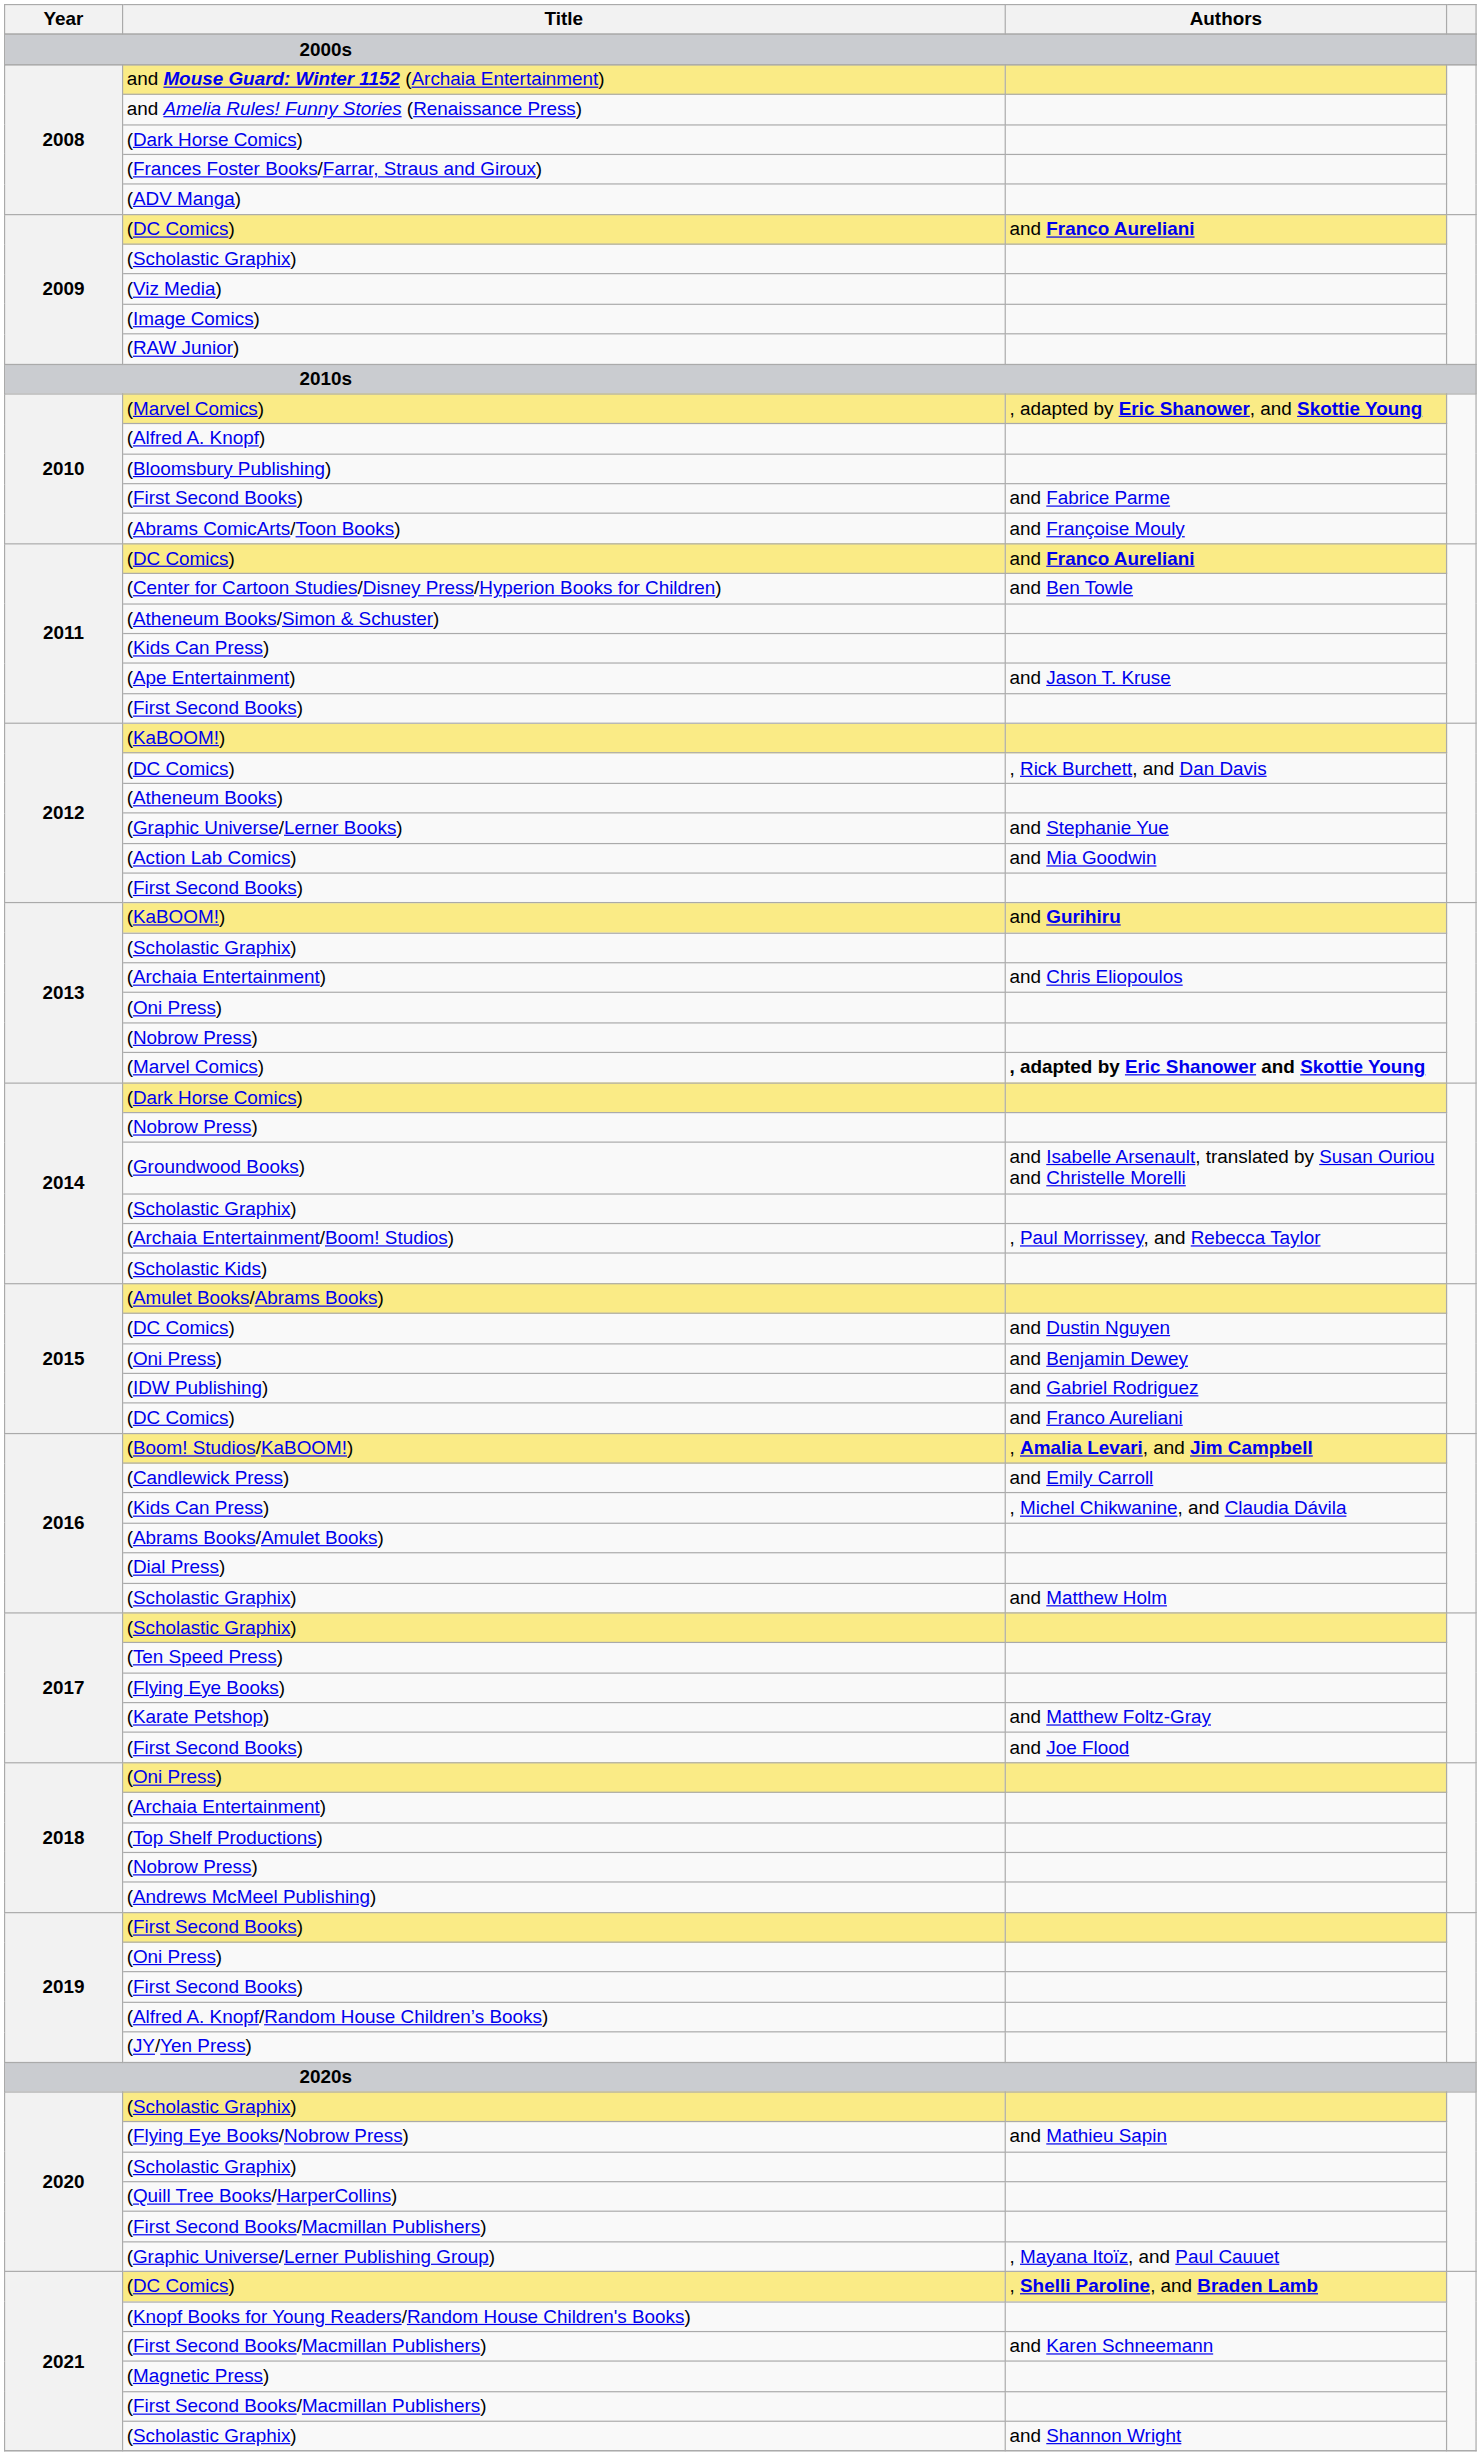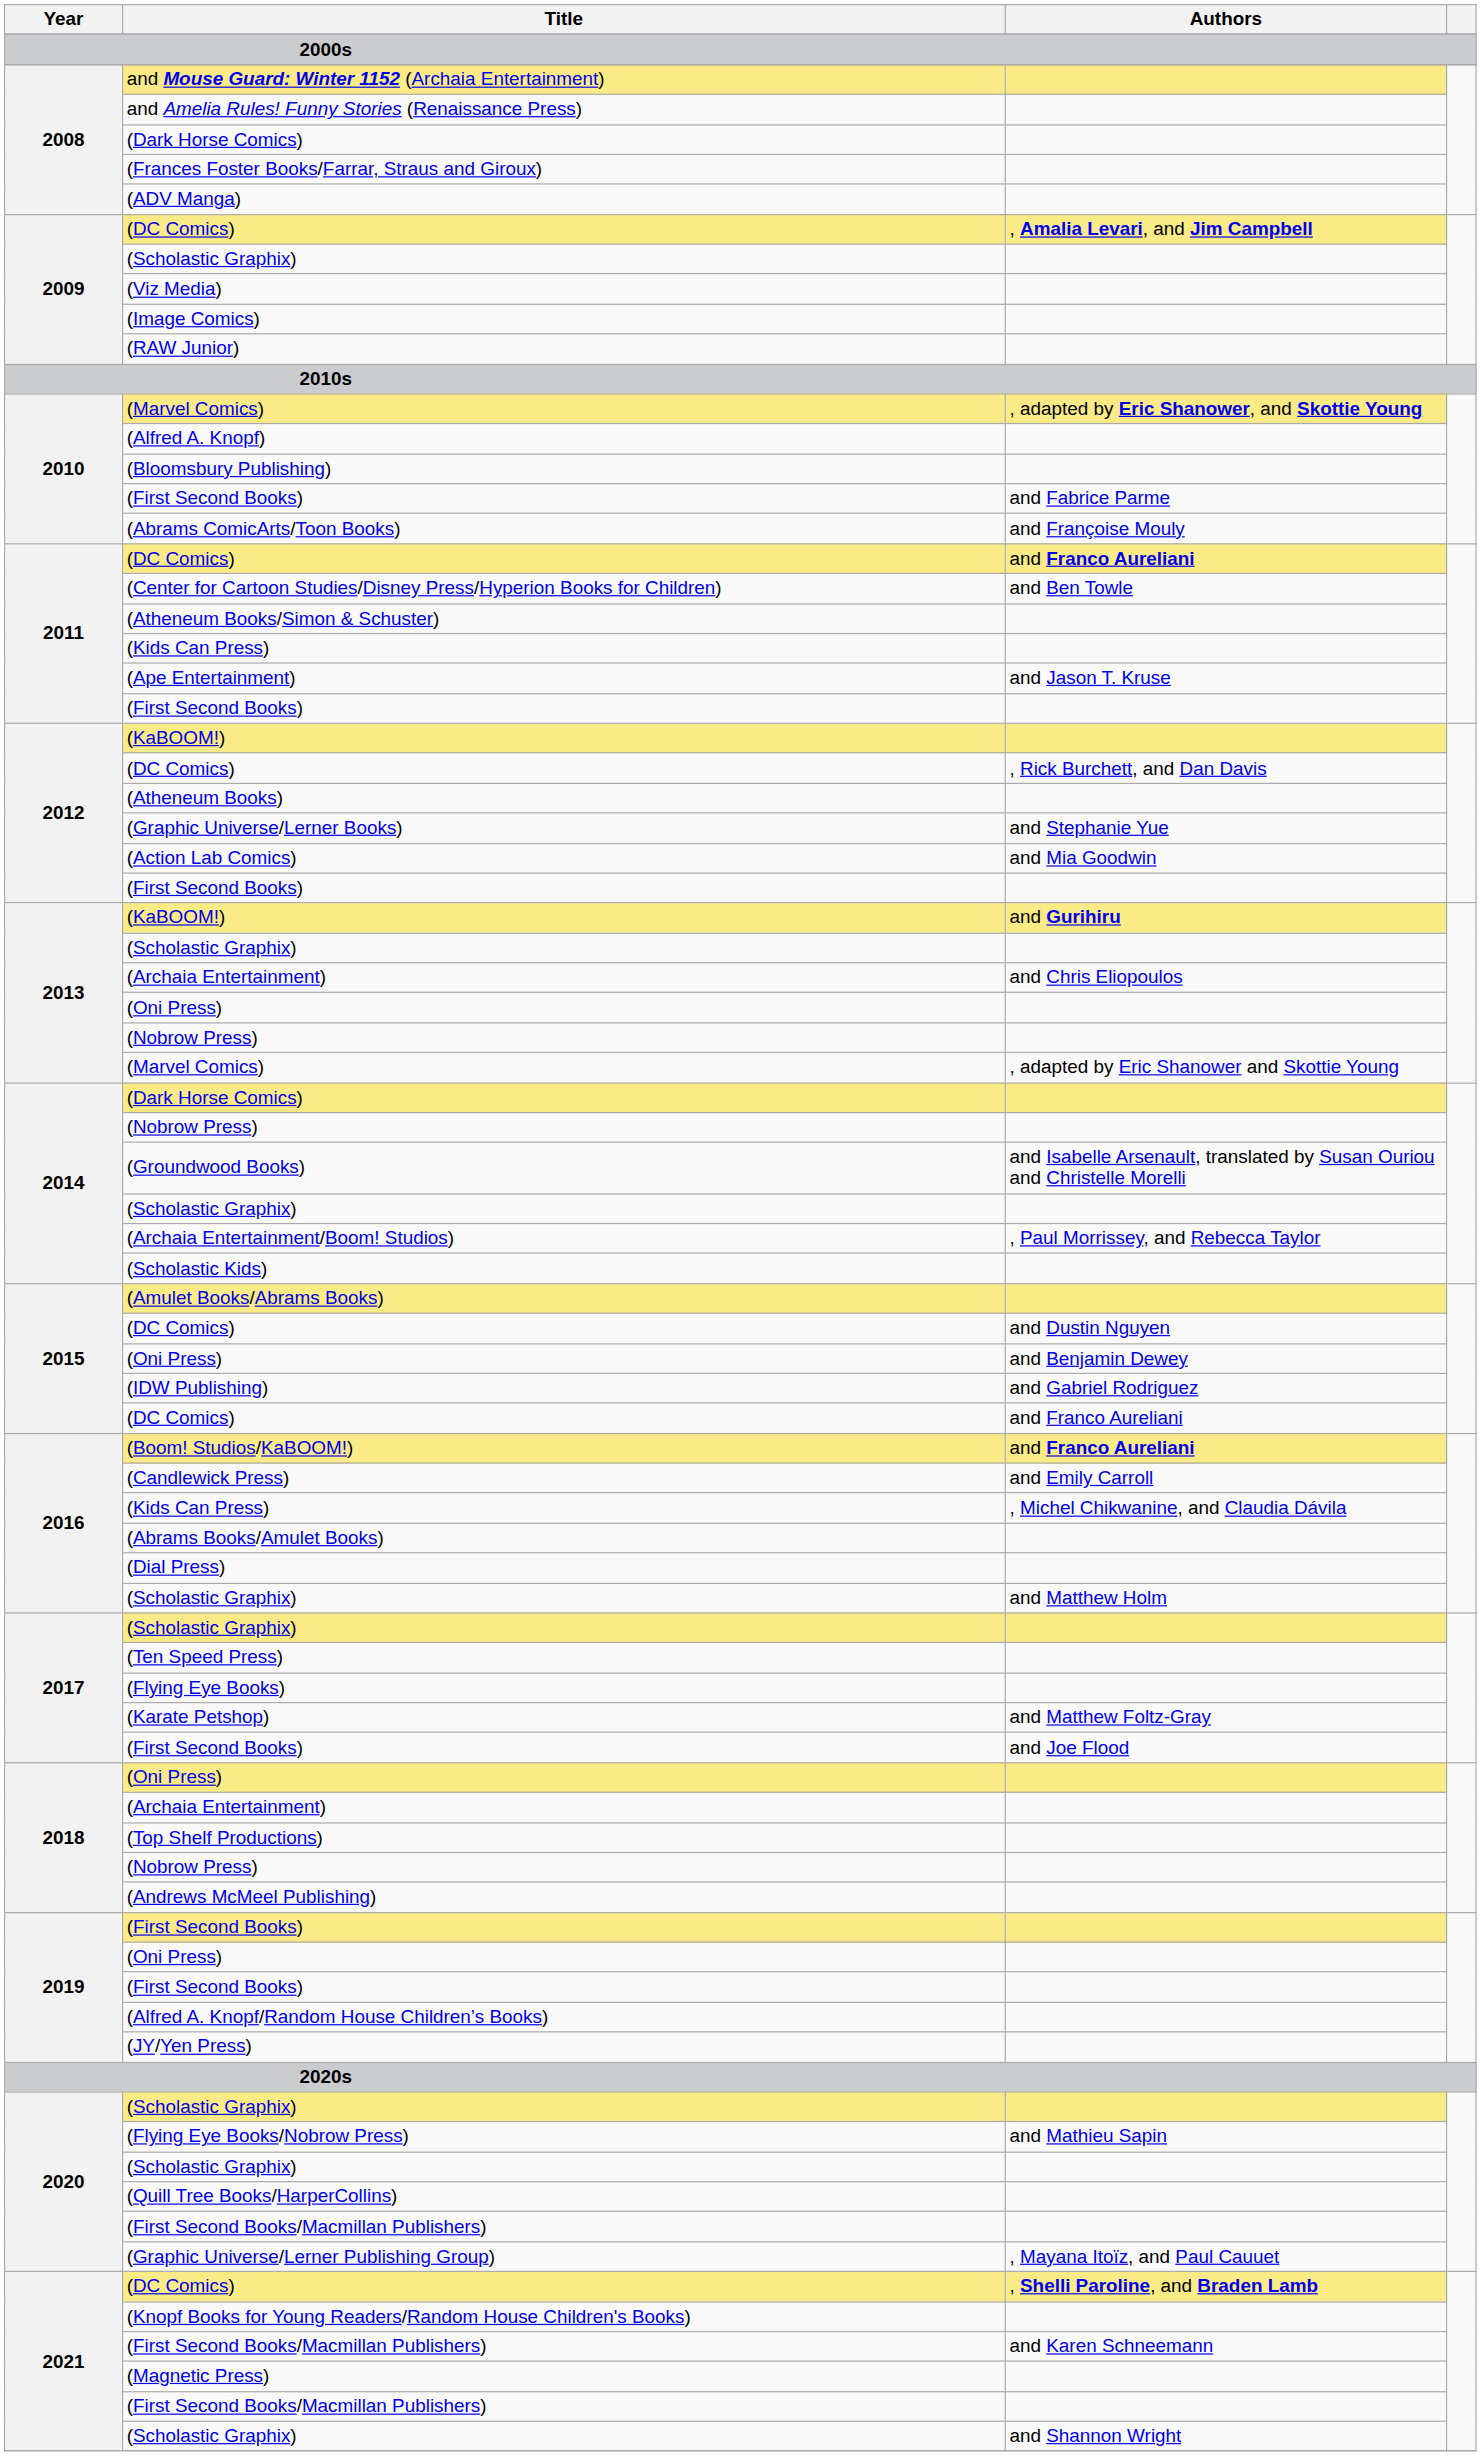2009 / (DC Comics) | Authors: and Franco Aureliani -> , Amalia Levari, and Jim Campbell
2013 / (Marvel Comics) | Authors: bold -> normal
(Boom! Studios/KaBOOM!) | Authors: , Amalia Levari, and Jim Campbell -> and Franco Aureliani
